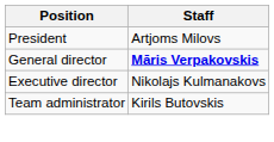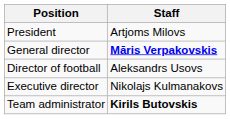+ row: Director of football | Aleksandrs Usovs
Team administrator | Staff: normal -> bold
